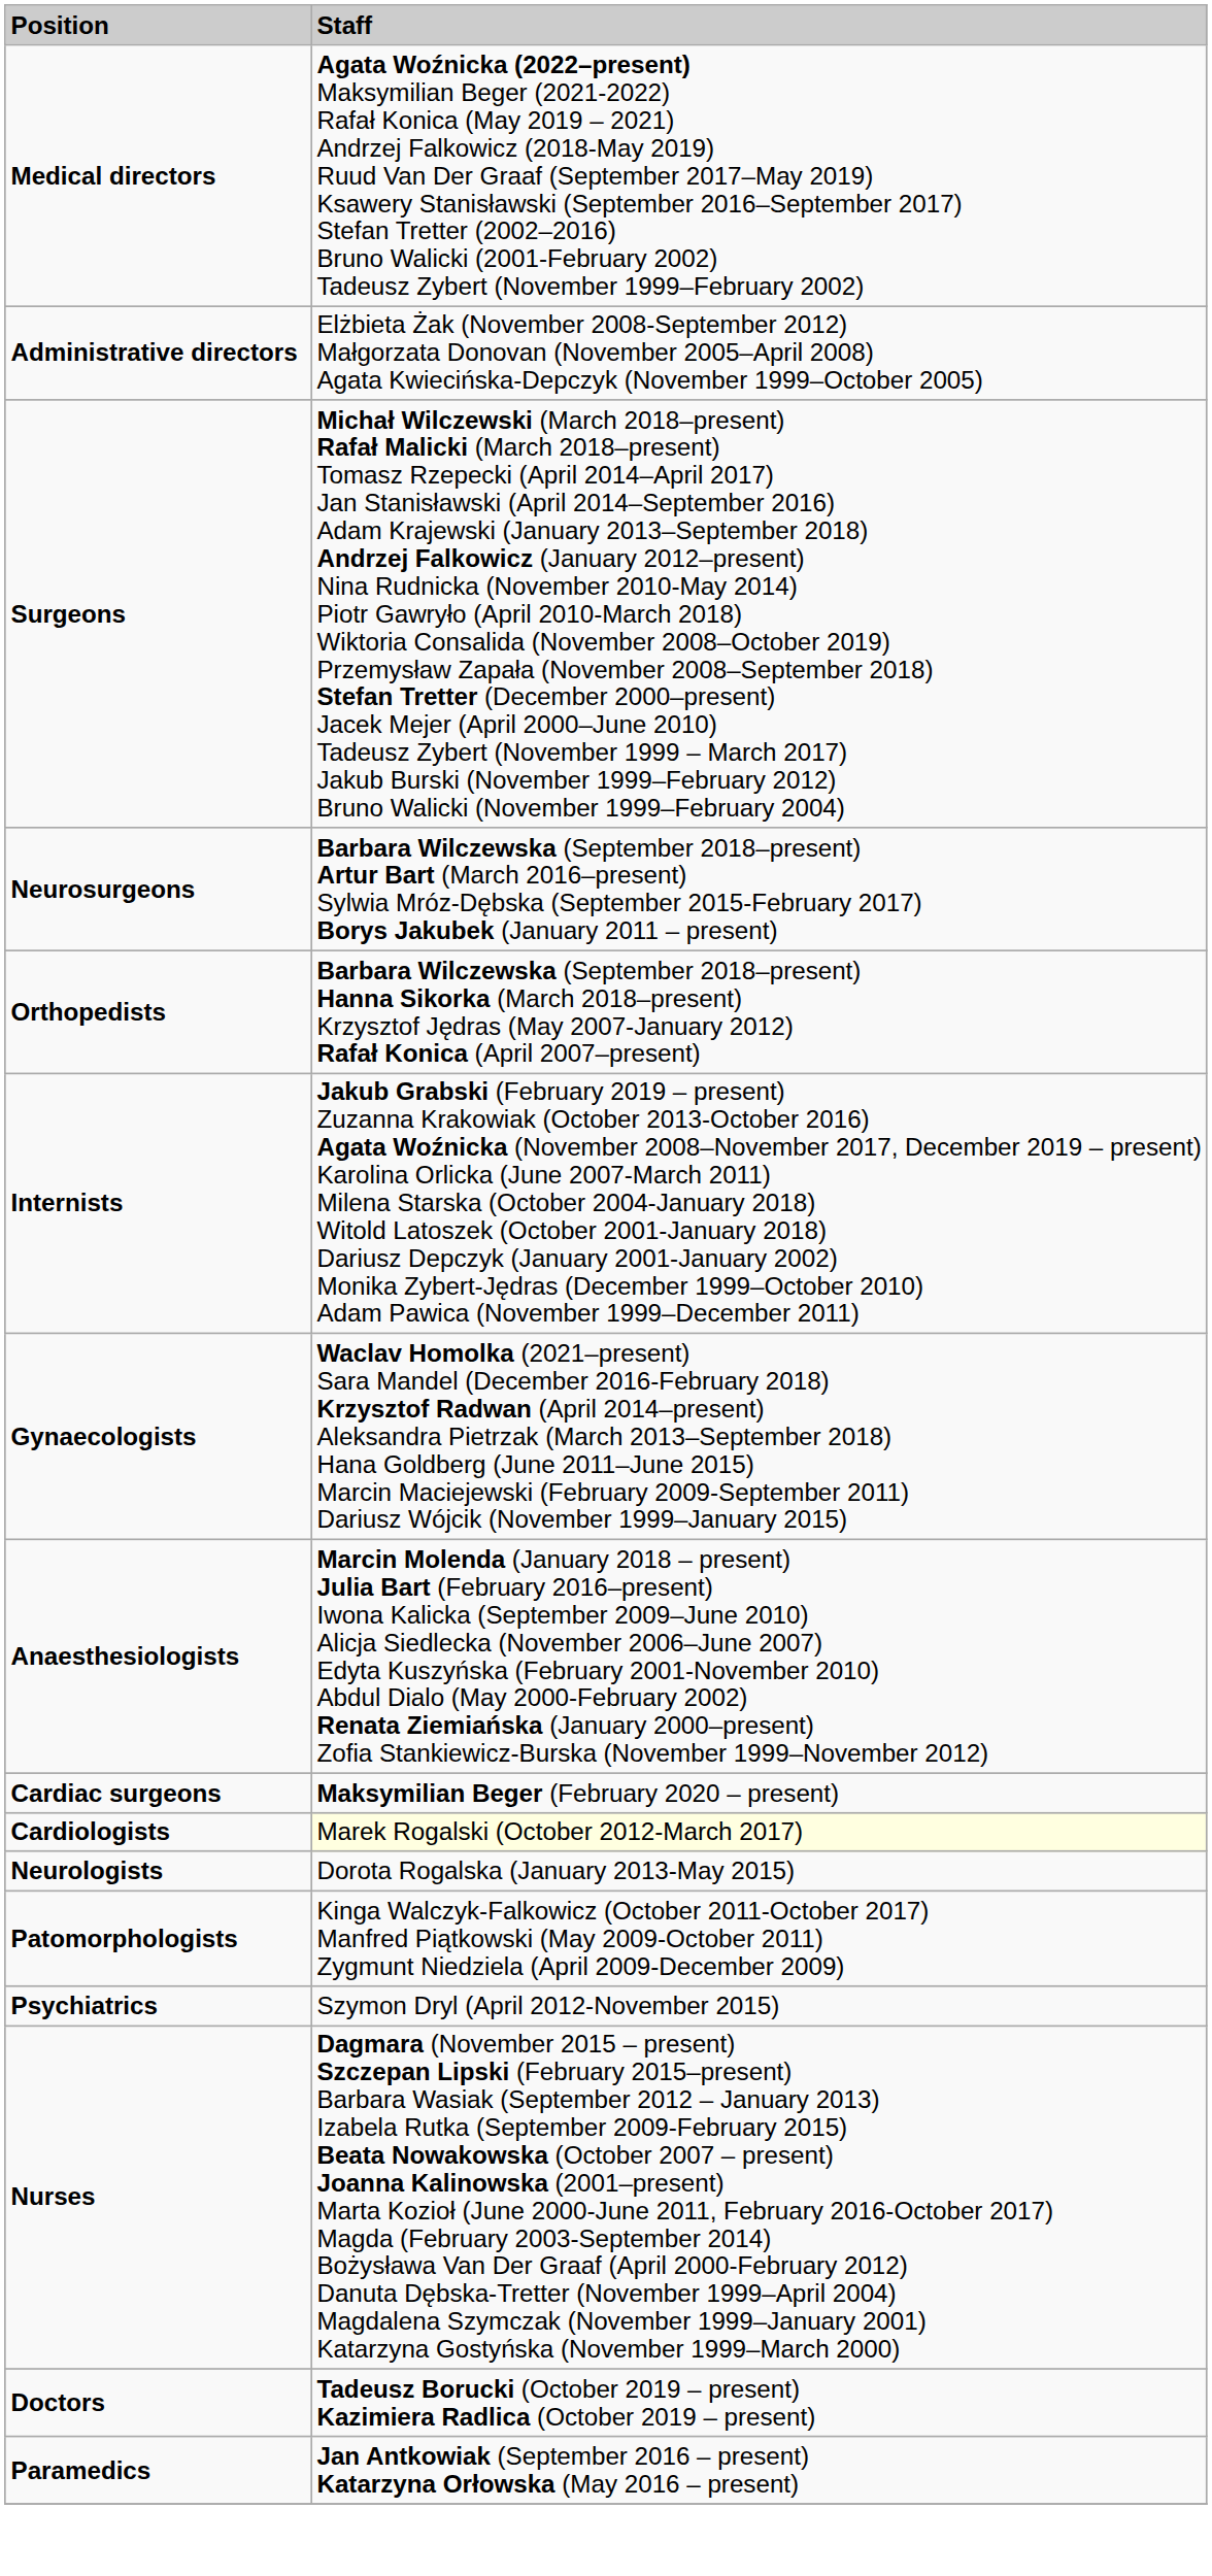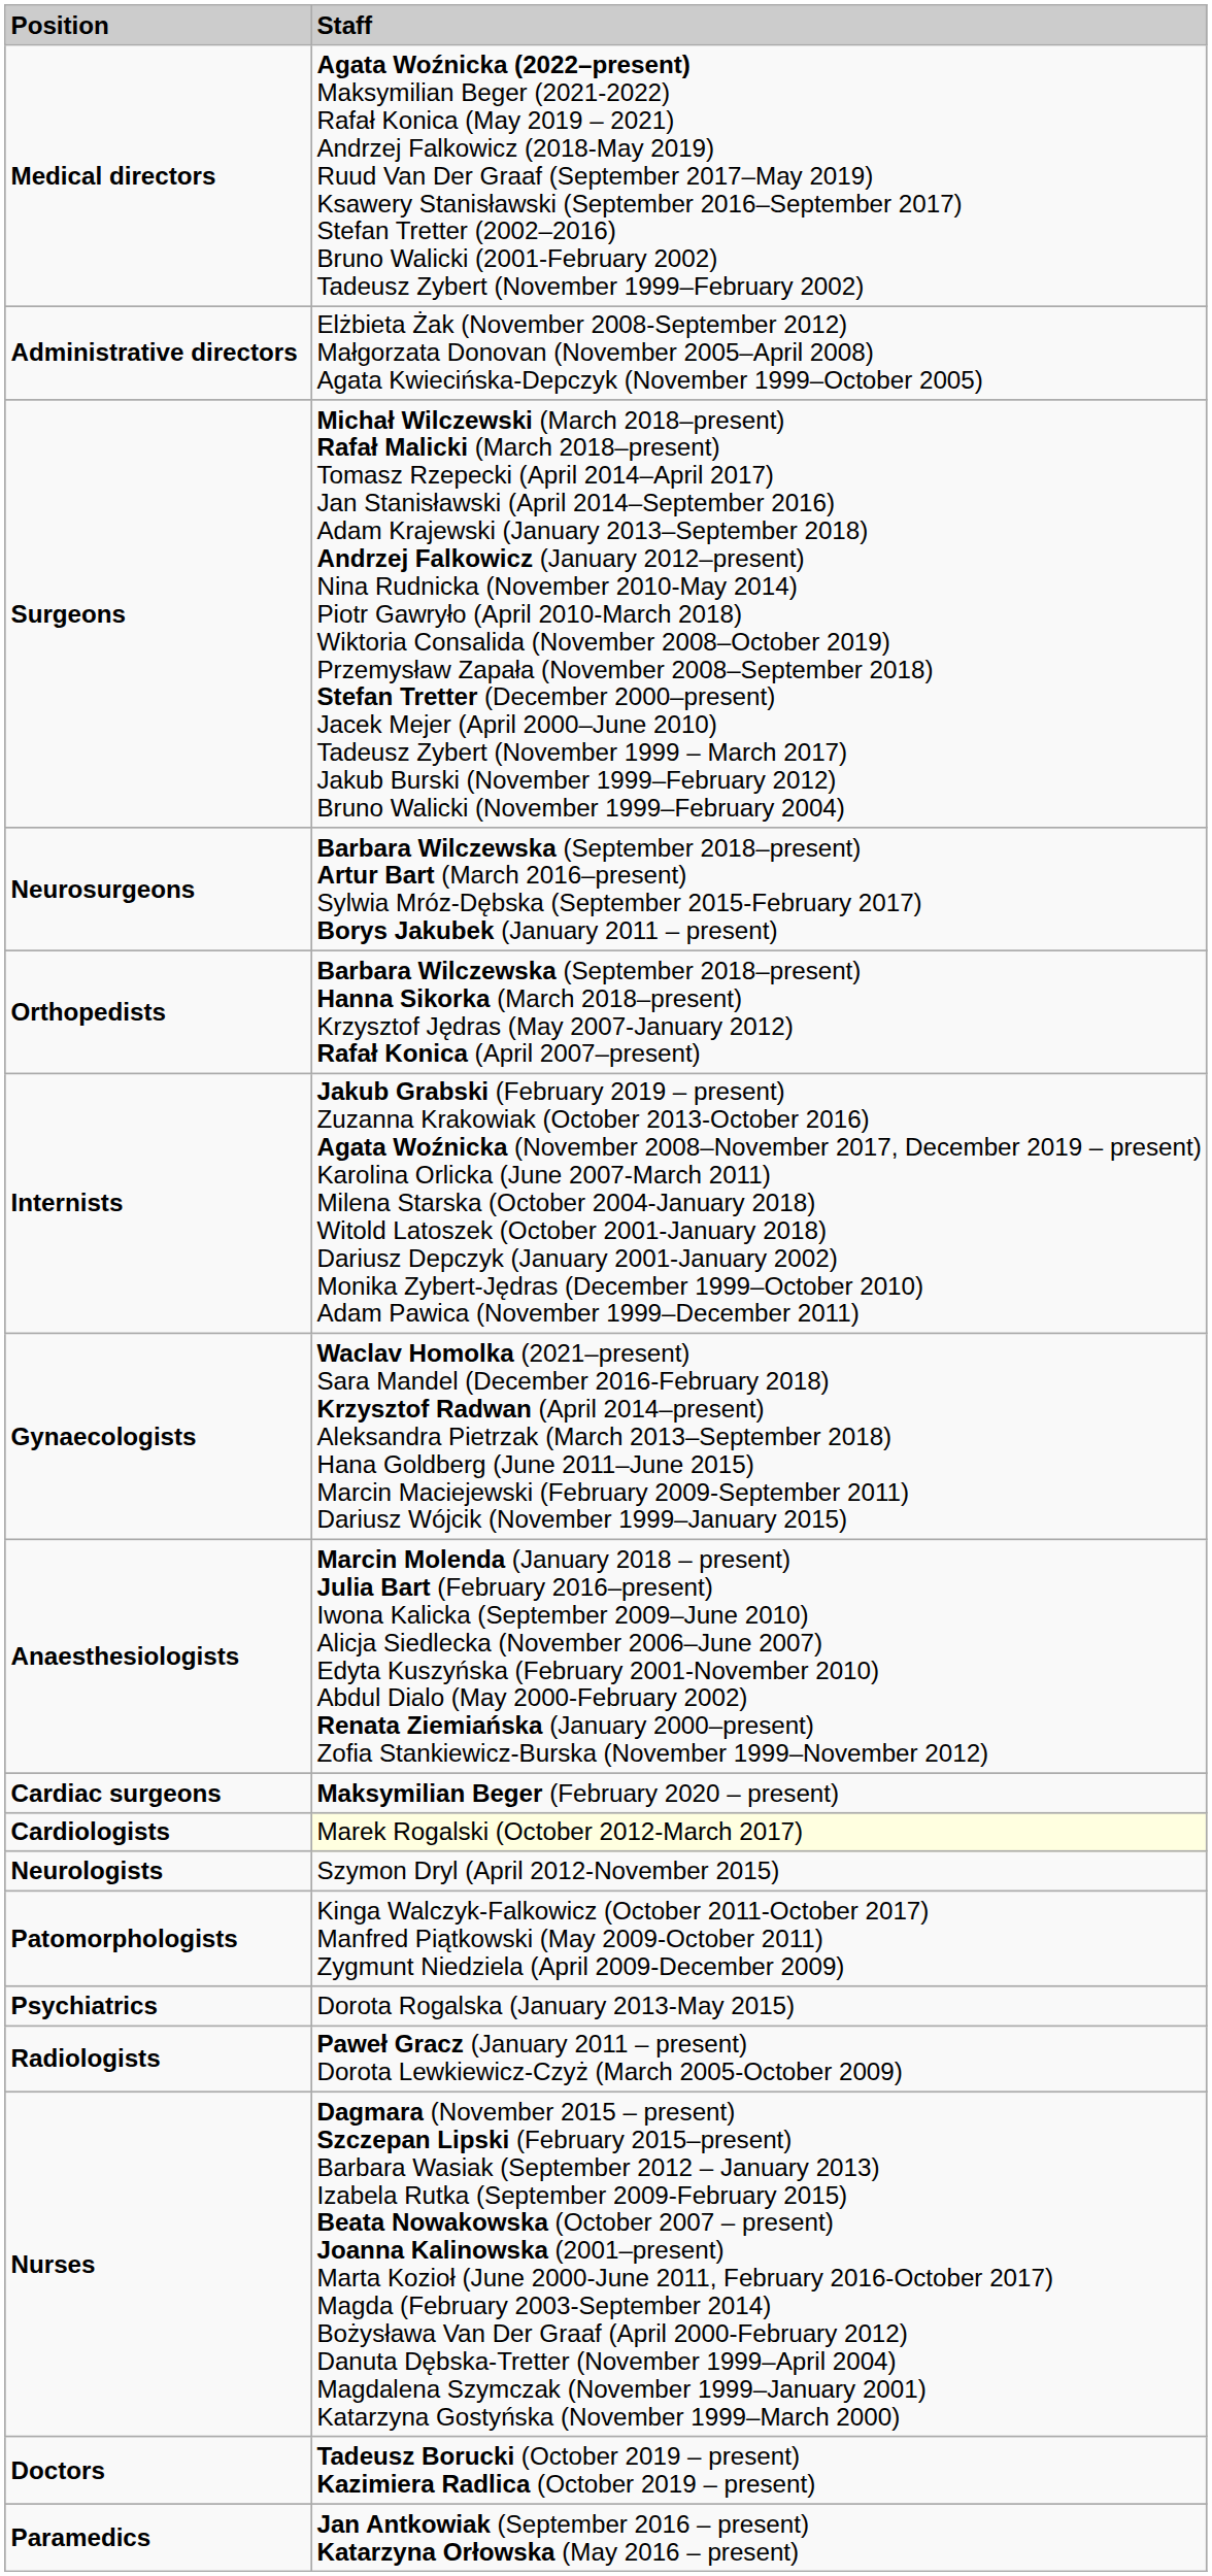Neurologists | Staff: Dorota Rogalska (January 2013-May 2015) -> Szymon Dryl (April 2012-November 2015)
Psychiatrics | Staff: Szymon Dryl (April 2012-November 2015) -> Dorota Rogalska (January 2013-May 2015)
+ row: Radiologists | Paweł Gracz (January 2011 – present) Dorota Lewkiewicz-Czyż (March 2005-October 2009)
